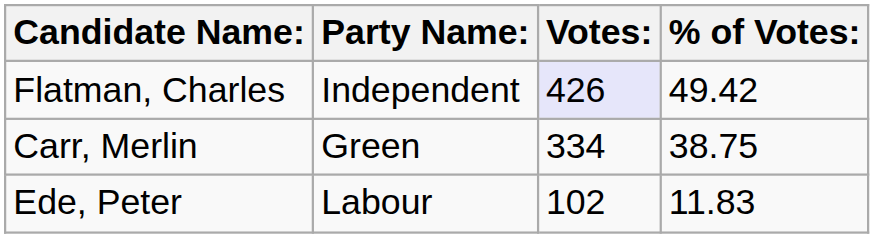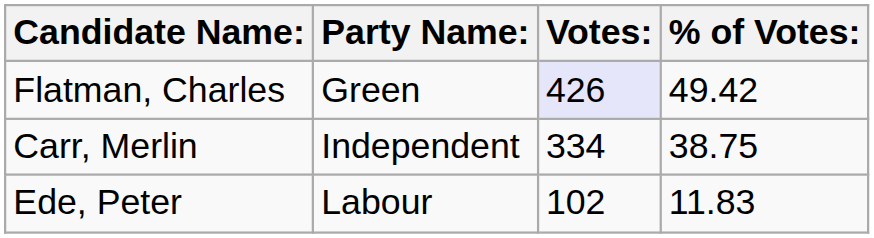Flatman, Charles | Party Name:: Independent -> Green
Carr, Merlin | Party Name:: Green -> Independent
